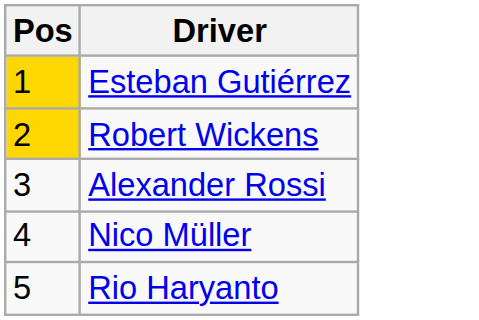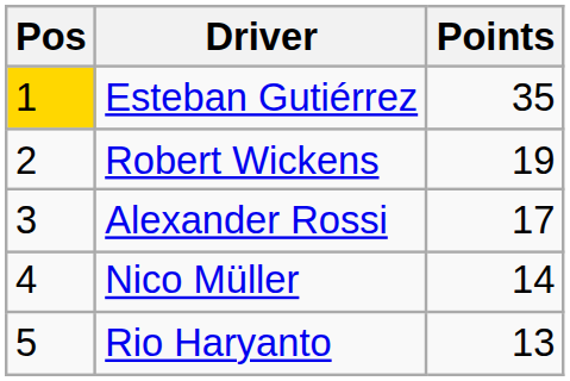+ column: Points | 35 | 19 | 17 | 14 | 13
Robert Wickens | Pos: gold background -> no background
